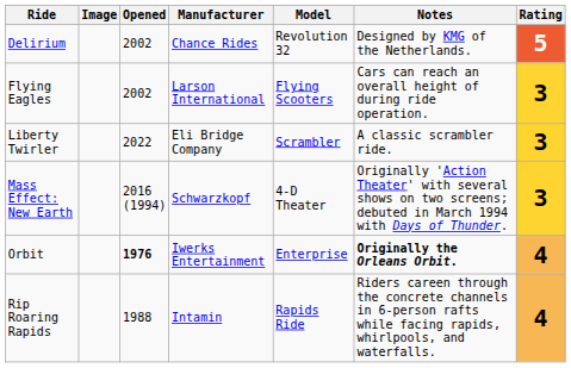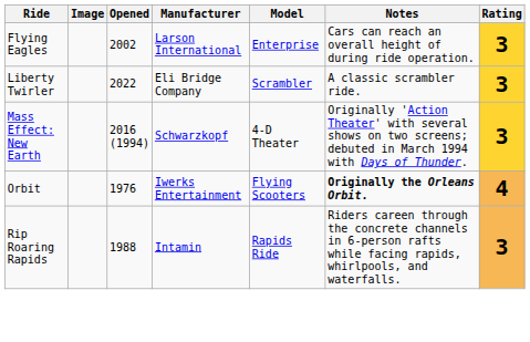- row: Delirium | 2002 | Chance Rides | Revolution 32 | Designed by KMG of the Netherlands. | 5
Flying Eagles | Model: Flying Scooters -> Enterprise
Orbit | Opened: bold -> normal
Orbit | Model: Enterprise -> Flying Scooters
Rip Roaring Rapids | Rating: 4 -> 3
